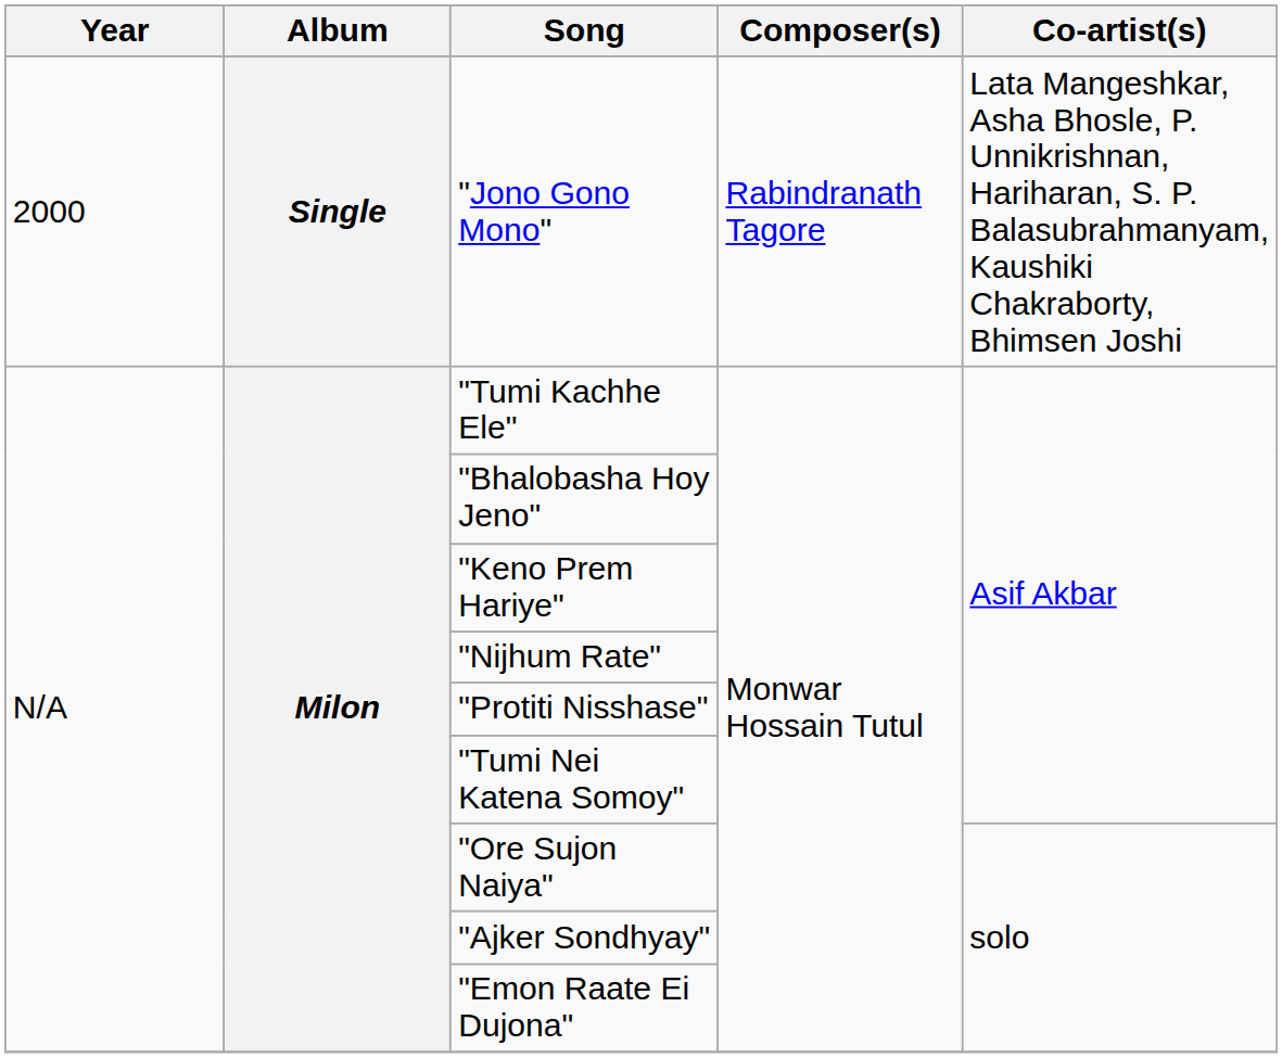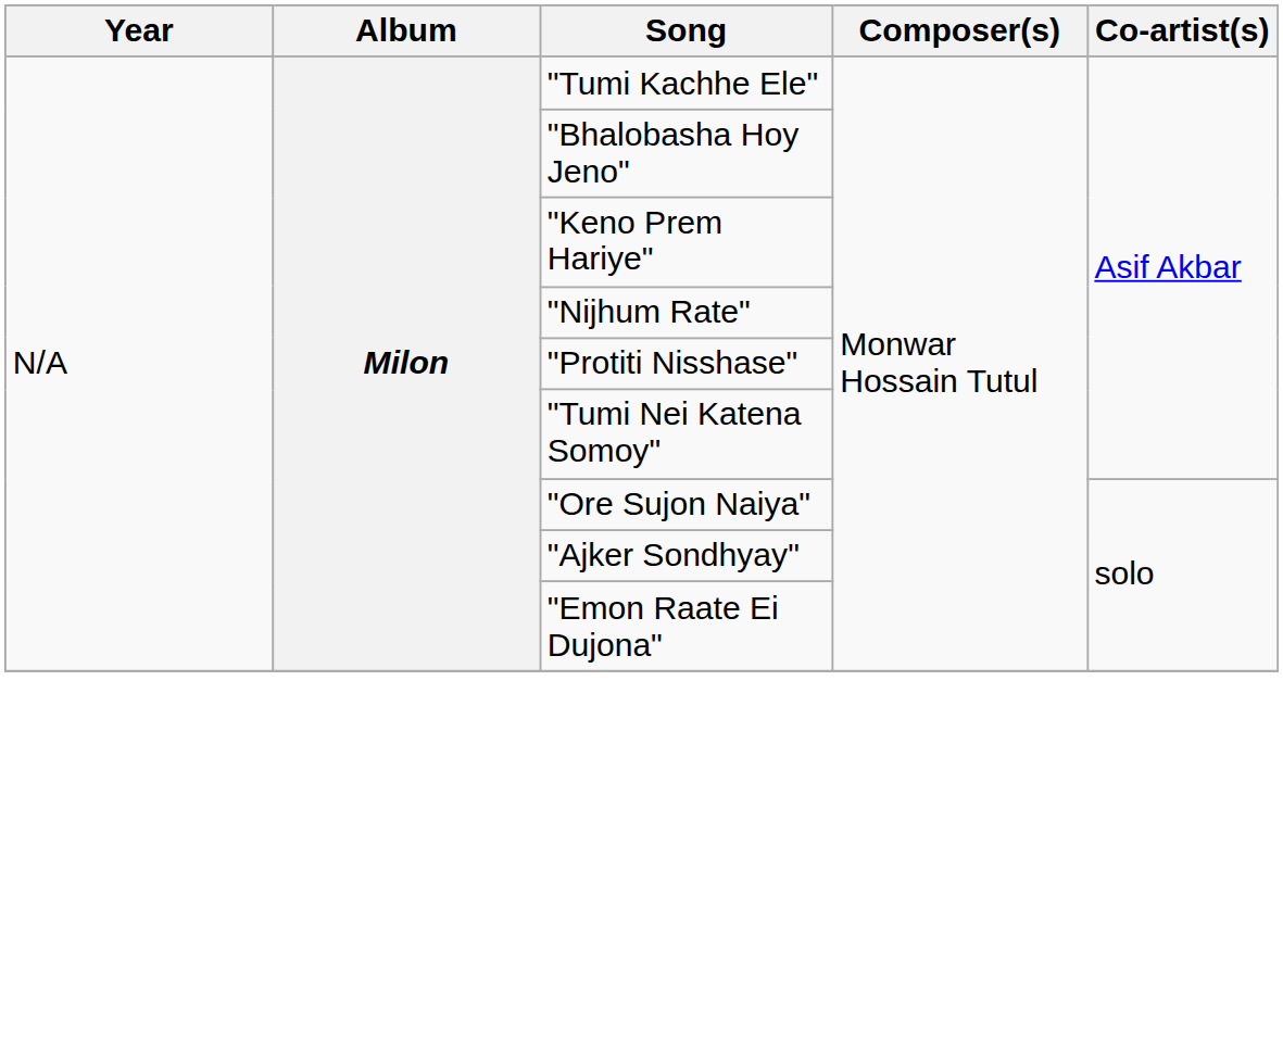- row: 2000 | Single | "Jono Gono Mono" | Rabindranath Tagore | Lata Mangeshkar, Asha Bhosle, P. Unnikrishnan, Hariharan, S. P. Balasubrahmanyam, Kaushiki Chakraborty, Bhimsen Joshi
